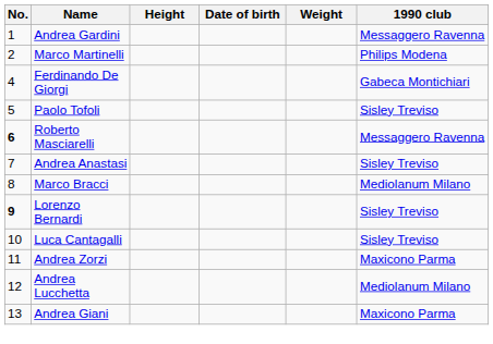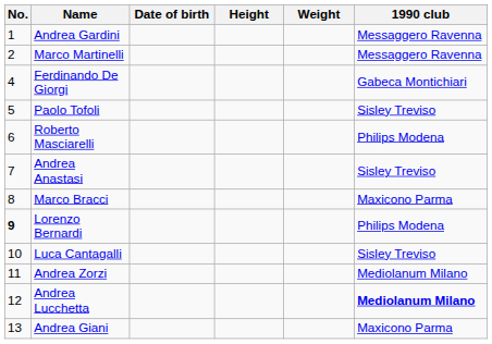columns swapped: Date of birth <-> Height
Marco Martinelli | 1990 club: Philips Modena -> Messaggero Ravenna
Roberto Masciarelli | No.: bold -> normal
Roberto Masciarelli | 1990 club: Messaggero Ravenna -> Philips Modena
Marco Bracci | 1990 club: Mediolanum Milano -> Maxicono Parma
Lorenzo Bernardi | 1990 club: Sisley Treviso -> Philips Modena
Andrea Zorzi | 1990 club: Maxicono Parma -> Mediolanum Milano
Andrea Lucchetta | 1990 club: normal -> bold
